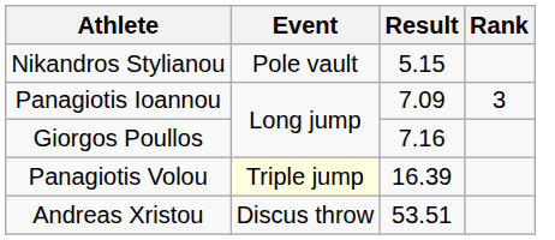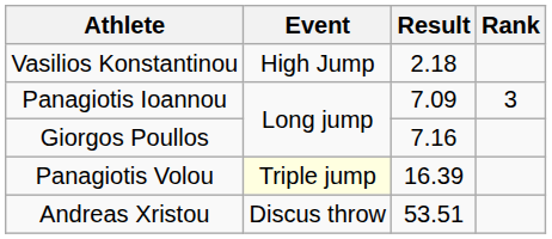+ row: Vasilios Konstantinou | High Jump | 2.18
- row: Nikandros Stylianou | Pole vault | 5.15
